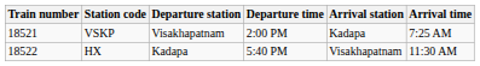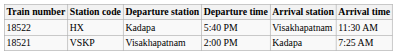rows swapped: HX <-> VSKP
